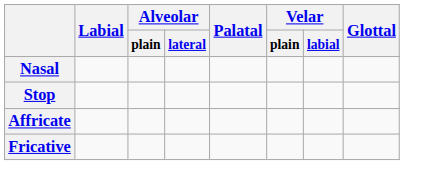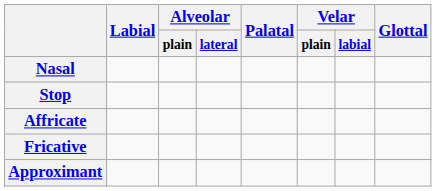+ row: Approximant
